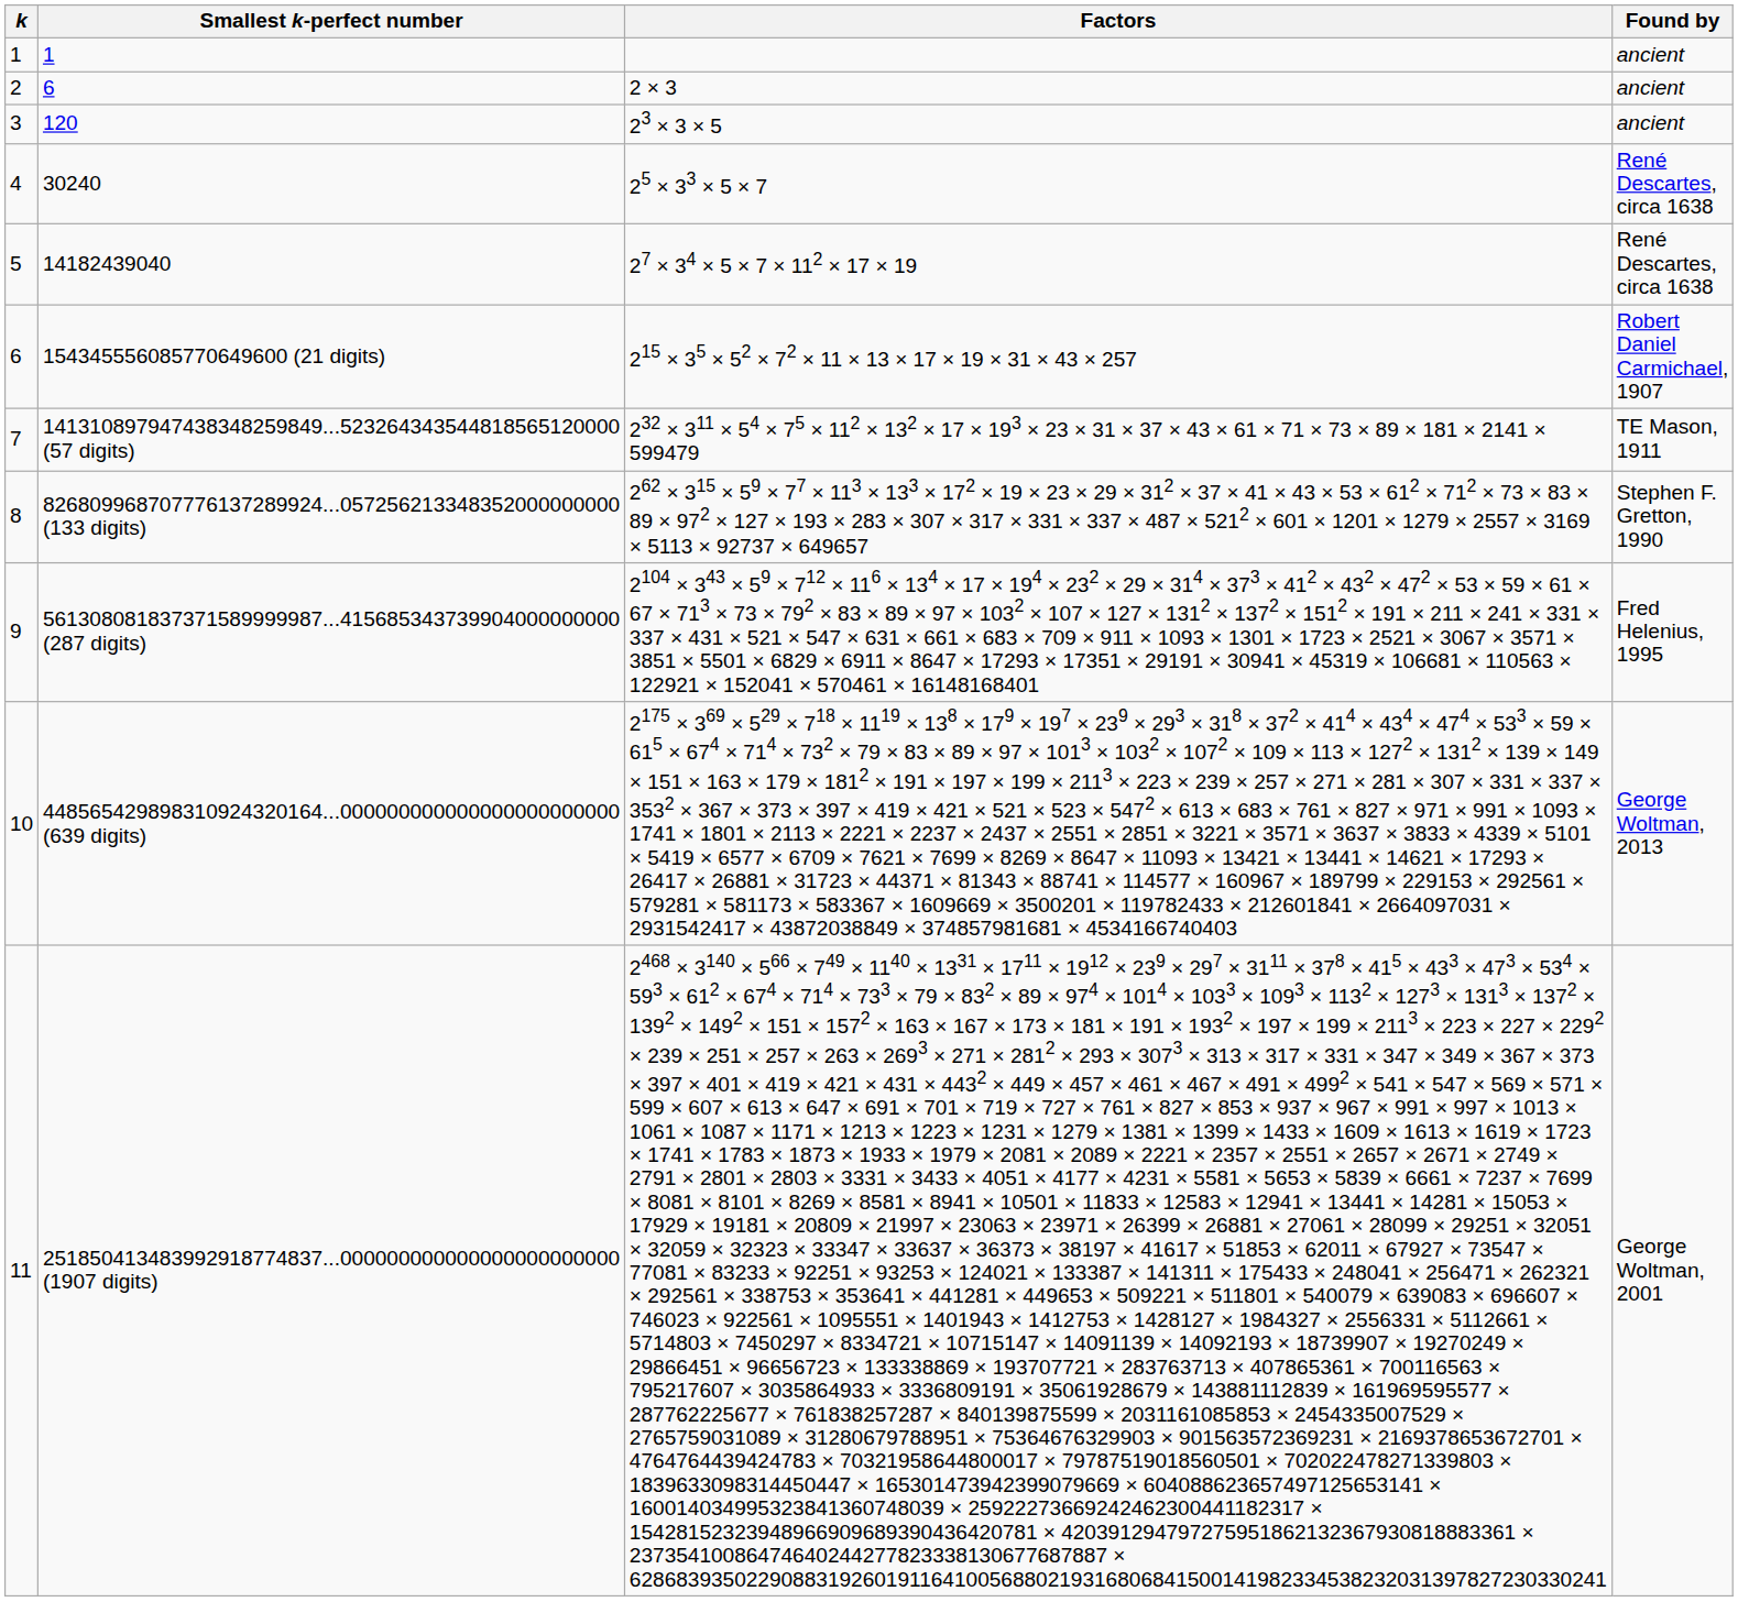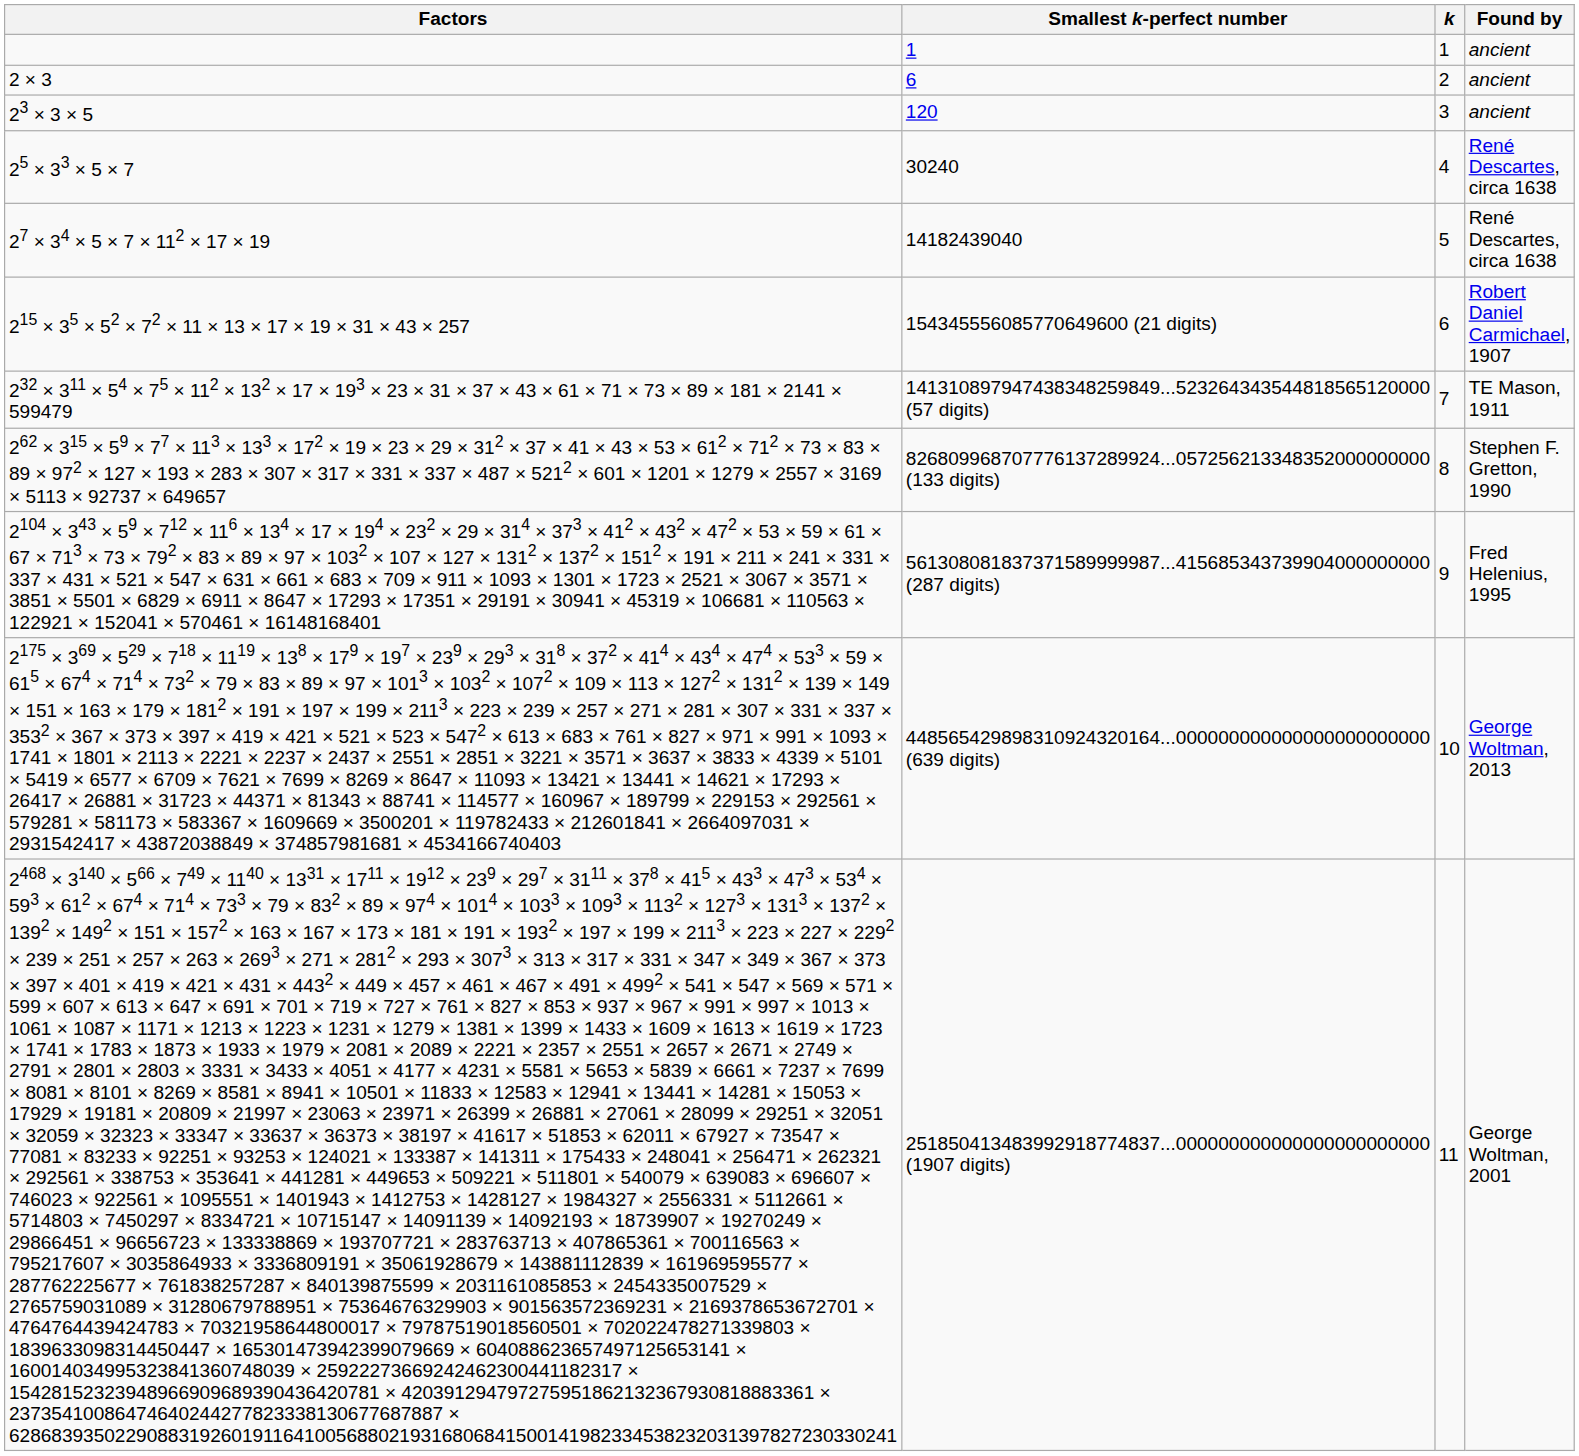columns swapped: k <-> Factors
